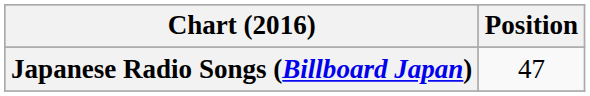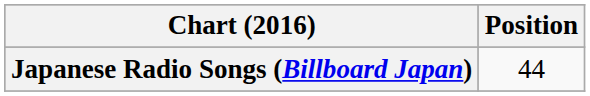Japanese Radio Songs (Billboard Japan) | Position: 47 -> 44
